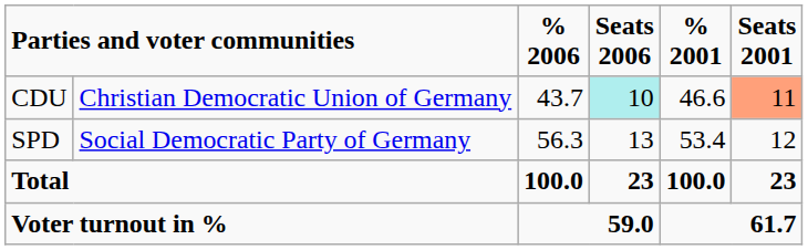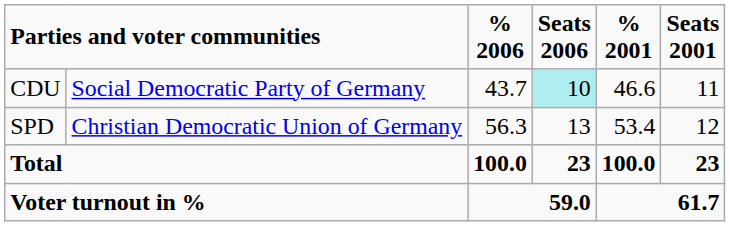CDU | column 2: Christian Democratic Union of Germany -> Social Democratic Party of Germany
CDU | Seats 2001: lightsalmon background -> no background
SPD | column 2: Social Democratic Party of Germany -> Christian Democratic Union of Germany
